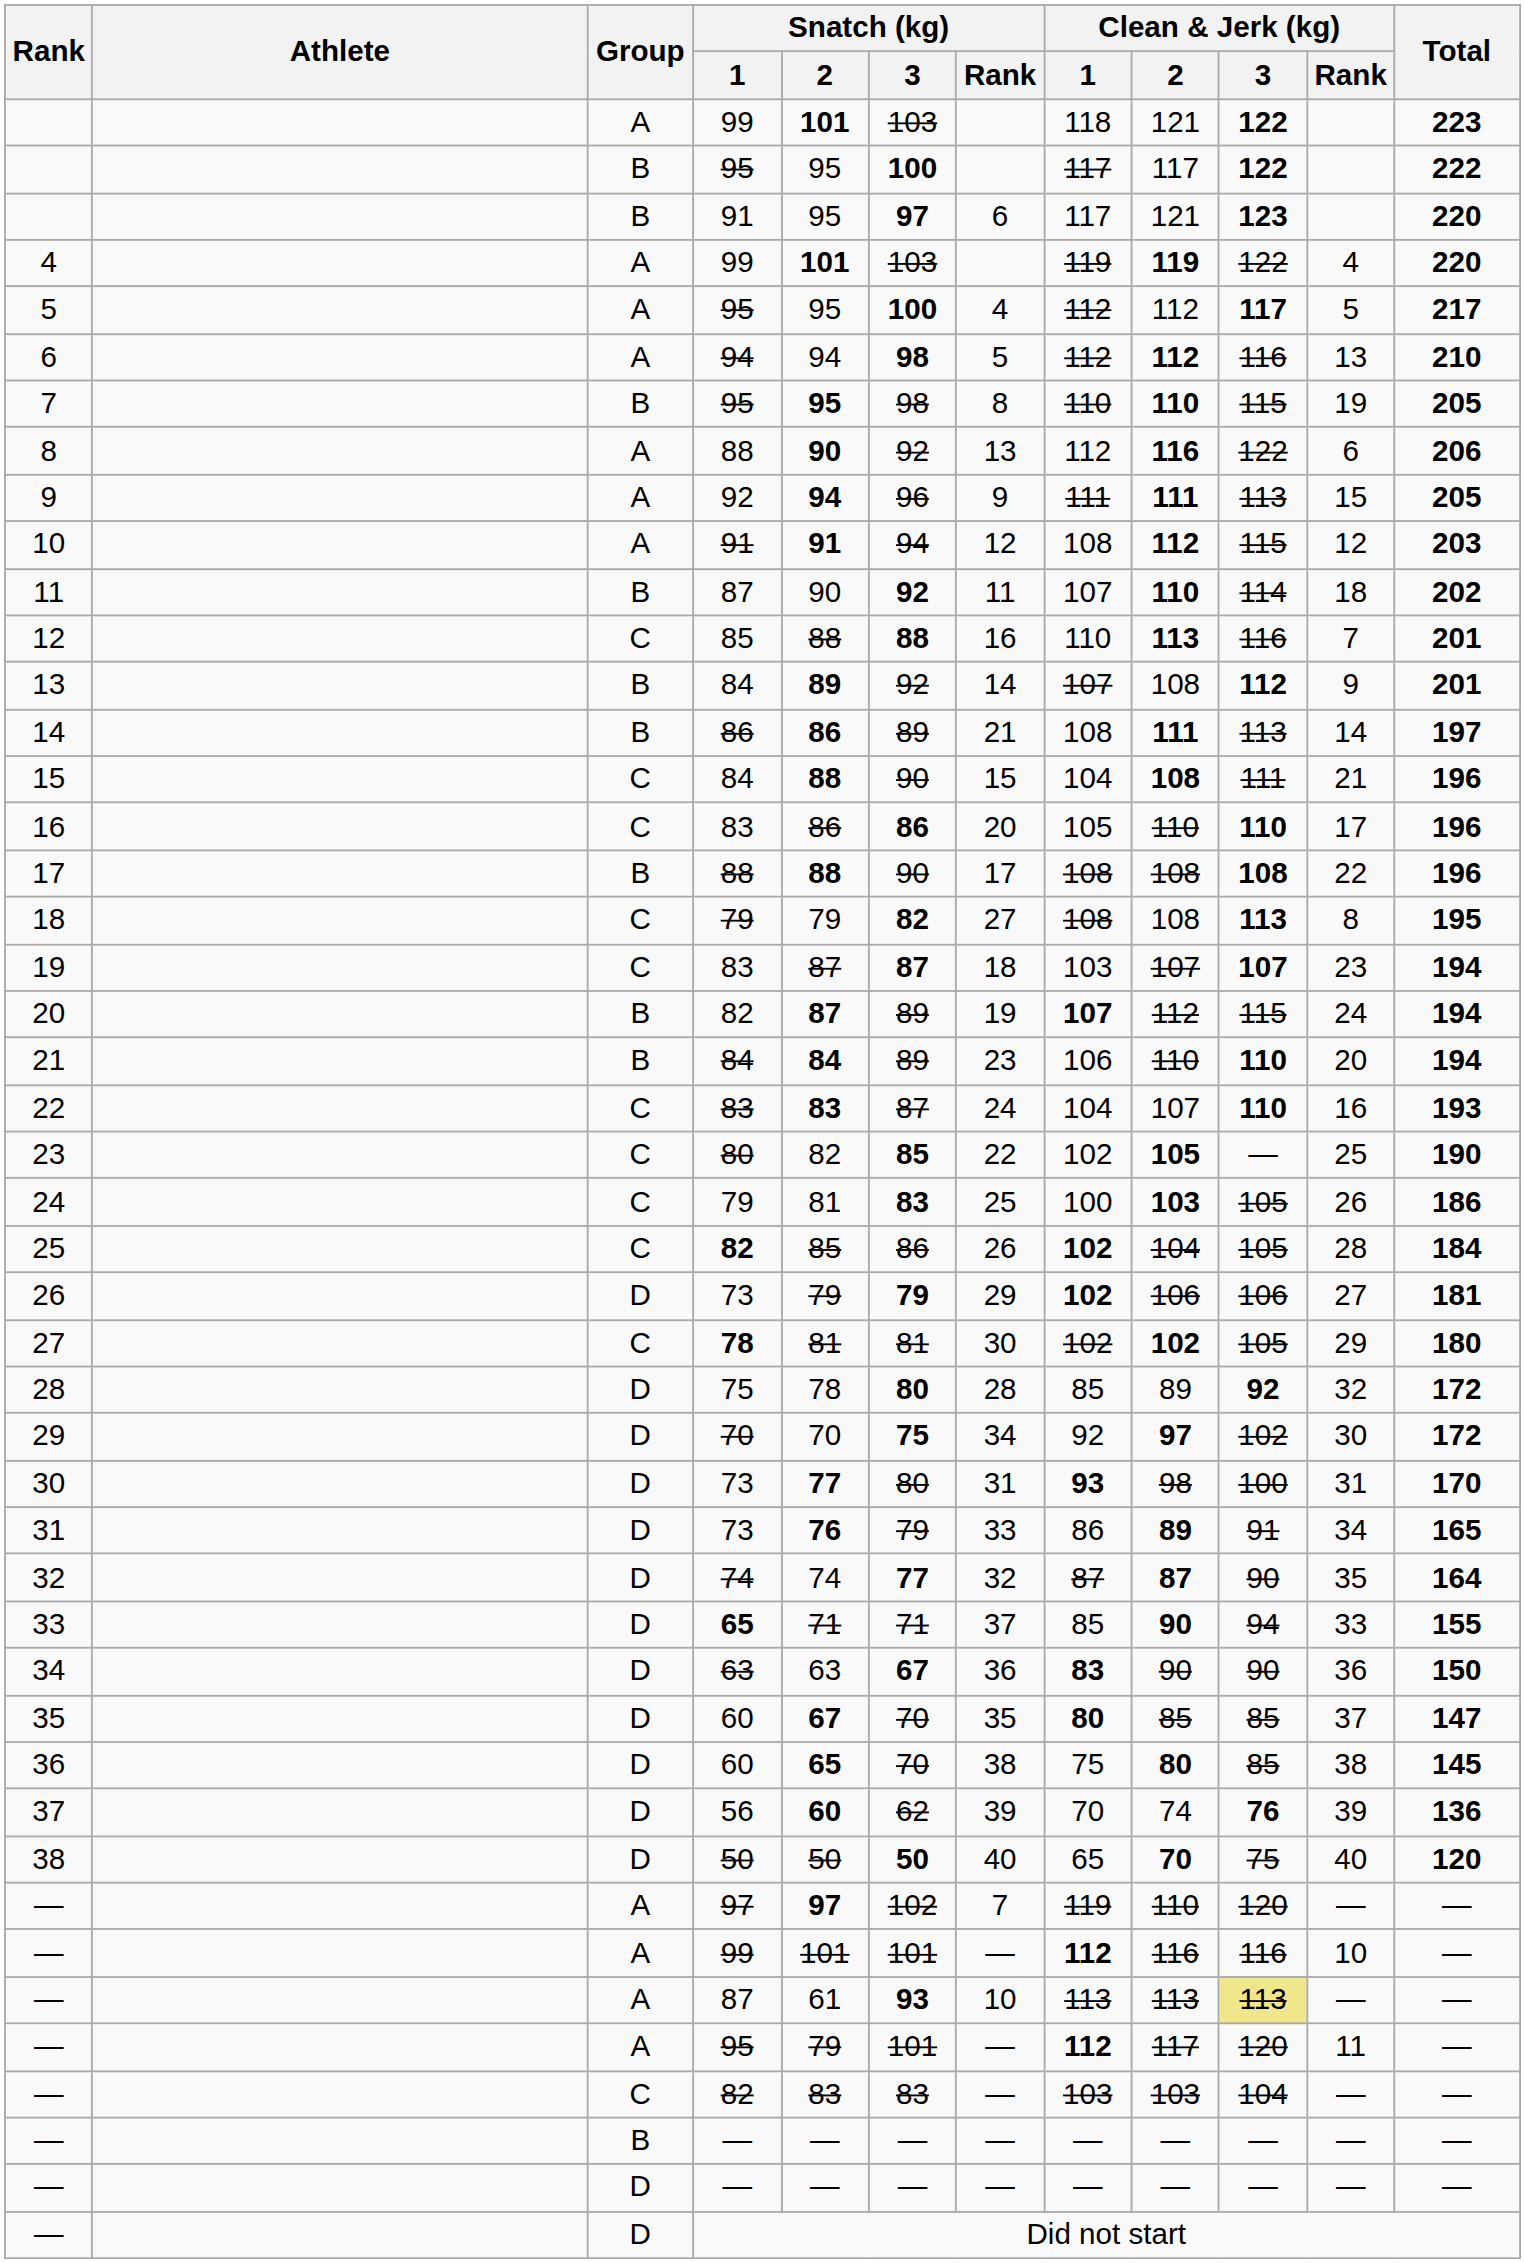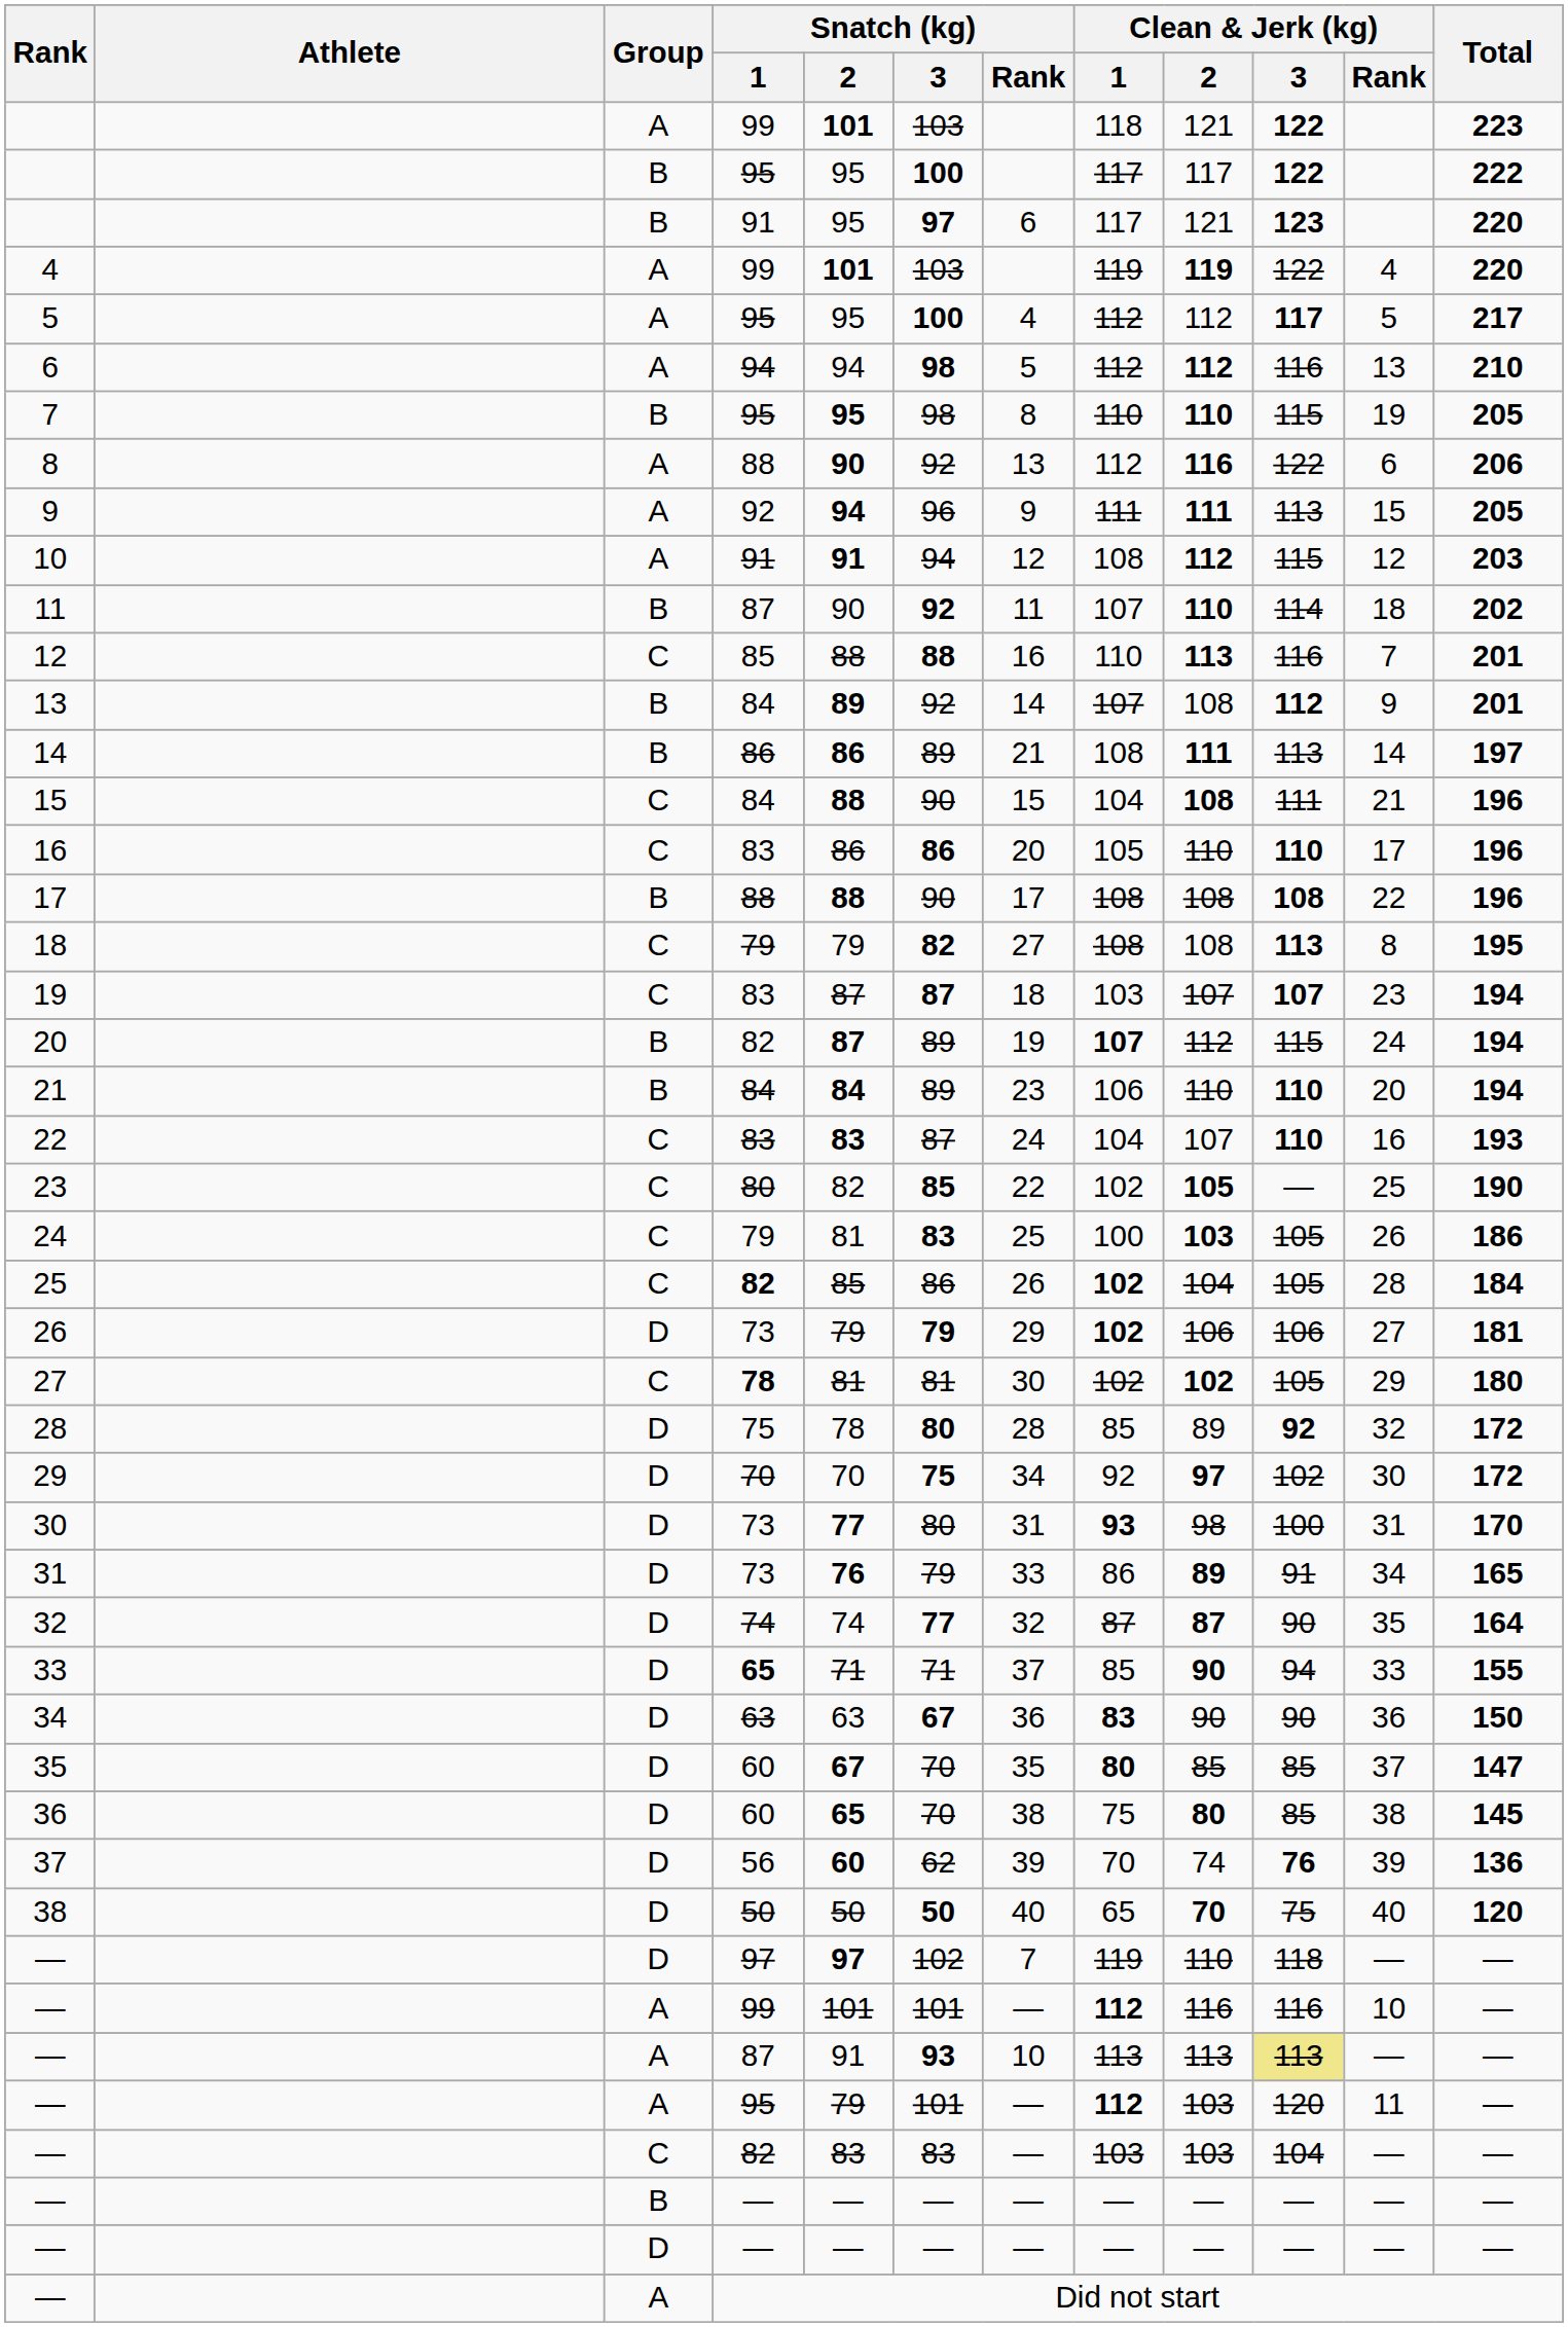— / 97 | Group: A -> D
— / 97 | Clean & Jerk (kg) / 3: 120 -> 118
— / 87 | Snatch (kg) / 2: 61 -> 91
— / 95 | Clean & Jerk (kg) / 2: 117 -> 103
— / Did not start | Group: D -> A
